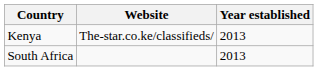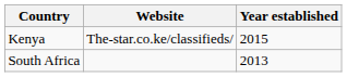Kenya | Year established: 2013 -> 2015
